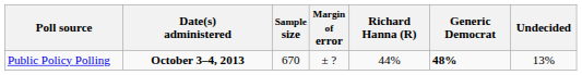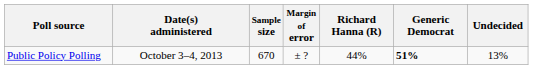Public Policy Polling | Date(s) administered: bold -> normal
Public Policy Polling | Generic Democrat: 48% -> 51%
